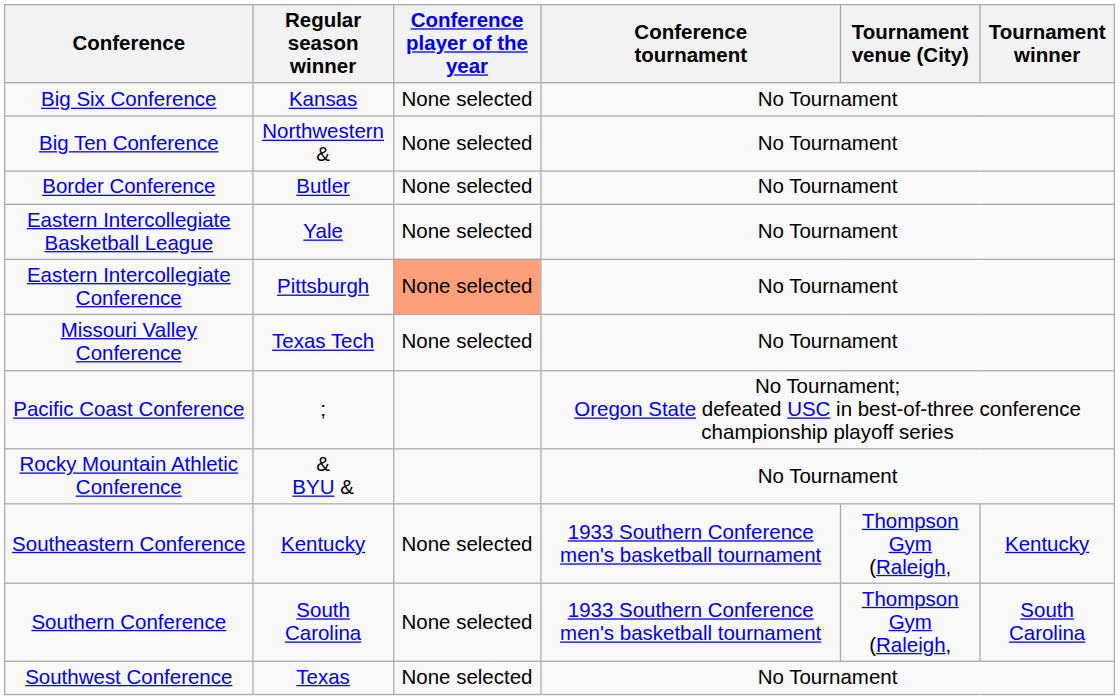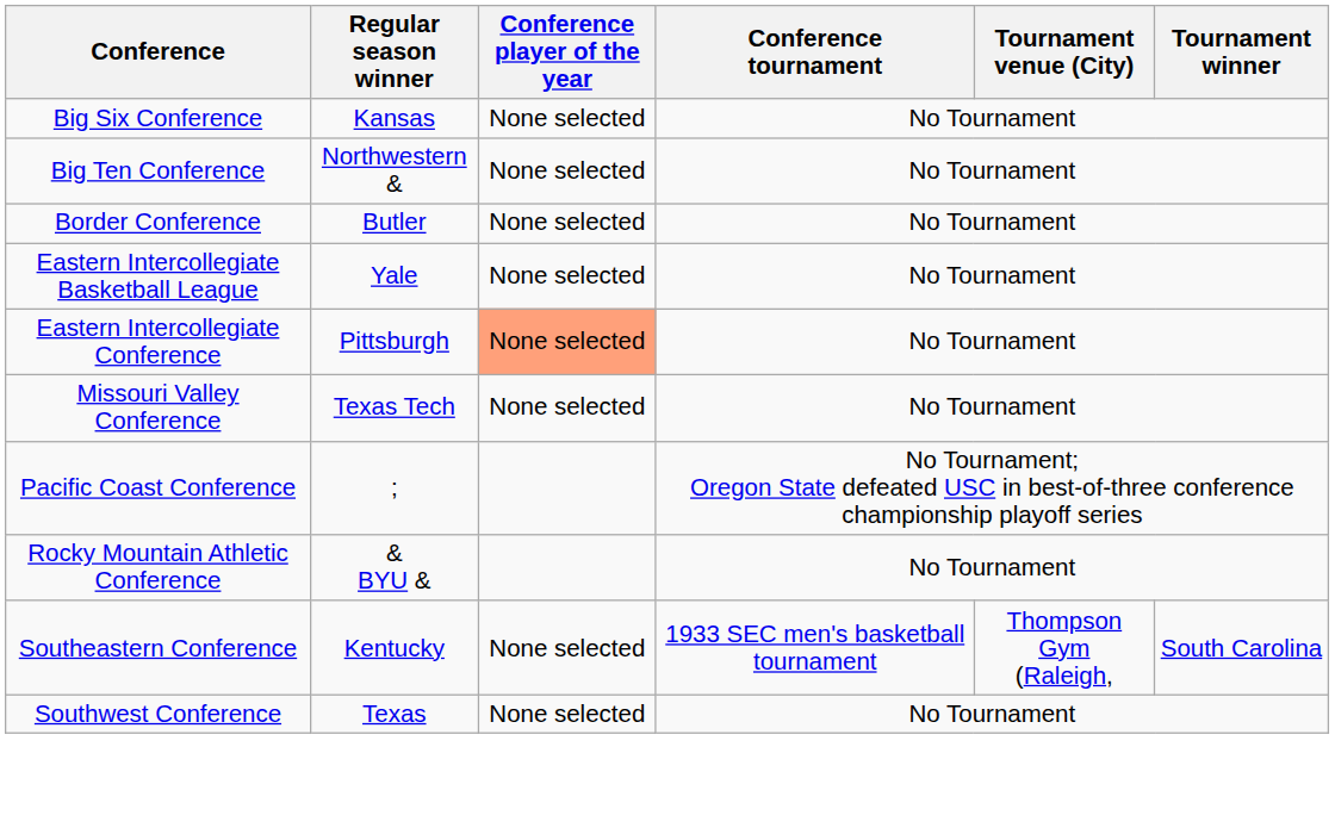Southeastern Conference | Conference tournament: 1933 Southern Conference men's basketball tournament -> 1933 SEC men's basketball tournament
Southeastern Conference | Tournament winner: Kentucky -> South Carolina
- row: Southern Conference | South Carolina | None selected | 1933 Southern Conference men's basketball tournament | Thompson Gym (Raleigh, | South Carolina
